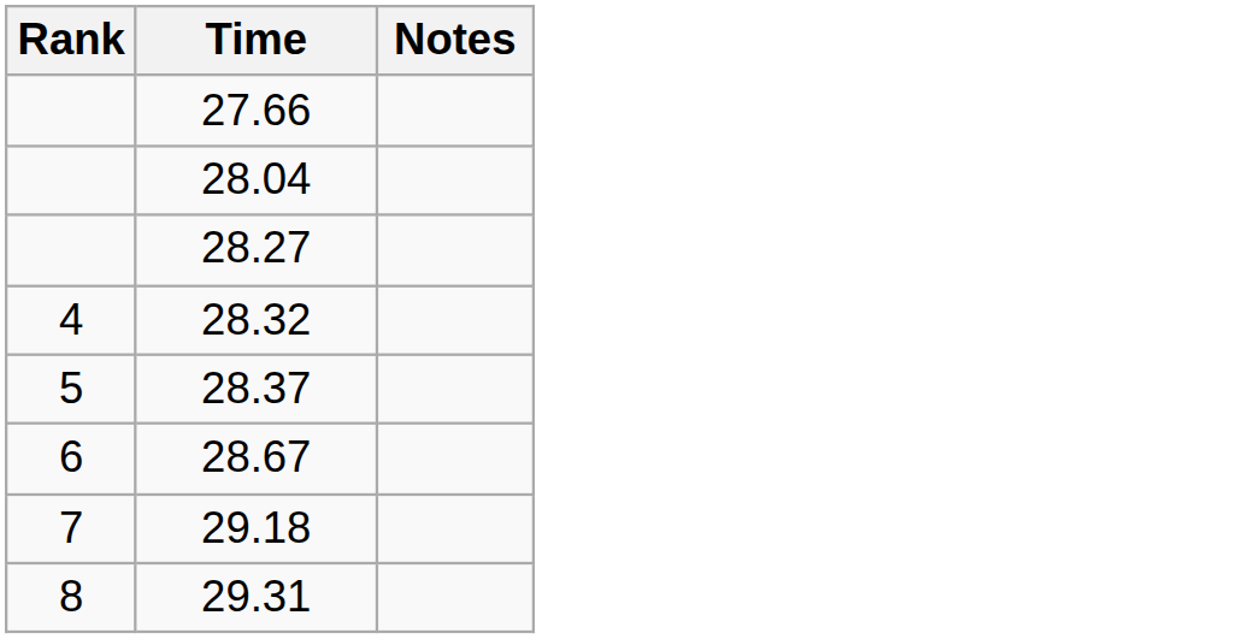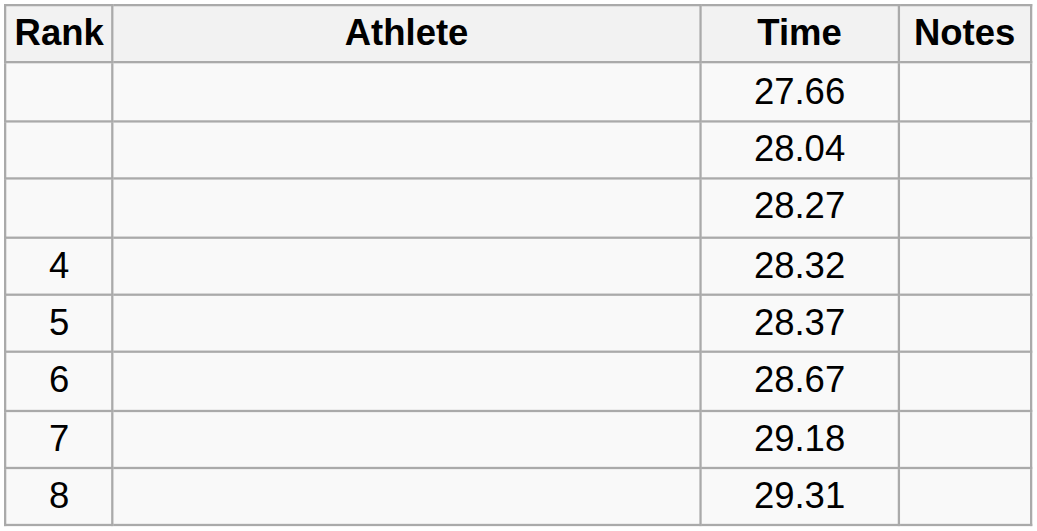+ column: Athlete
